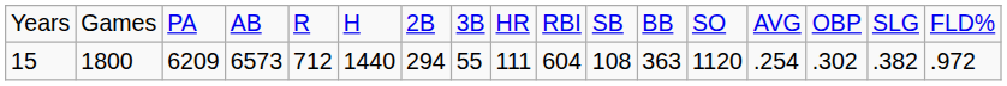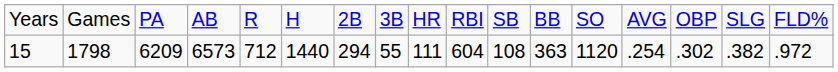15 | column 2: 1800 -> 1798
